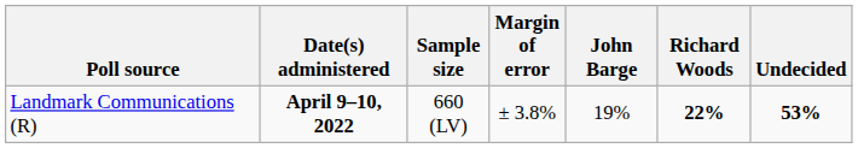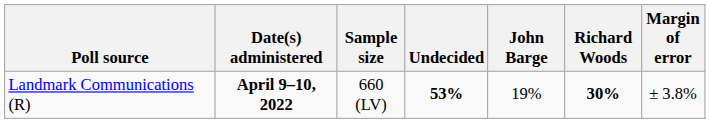columns swapped: Margin of error <-> Undecided
Landmark Communications (R) | Richard Woods: 22% -> 30%
